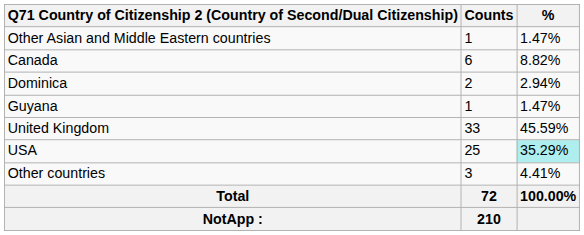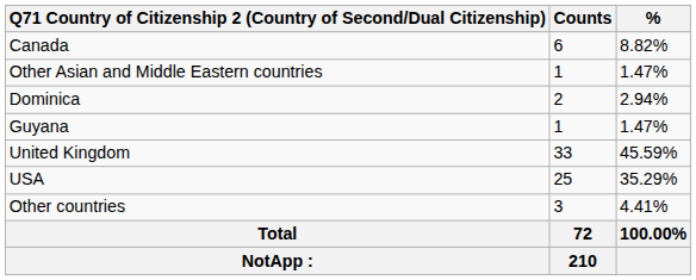rows swapped: Canada <-> Other Asian and Middle Eastern countries
USA | %: paleturquoise background -> no background
